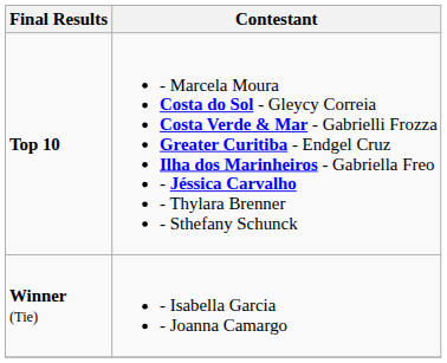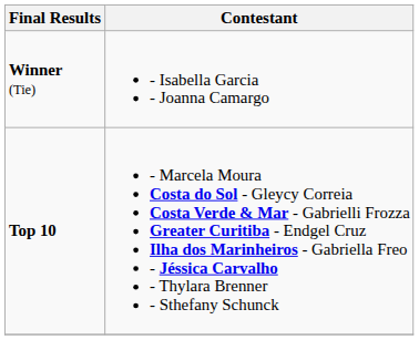rows swapped: Winner (Tie) <-> Top 10
